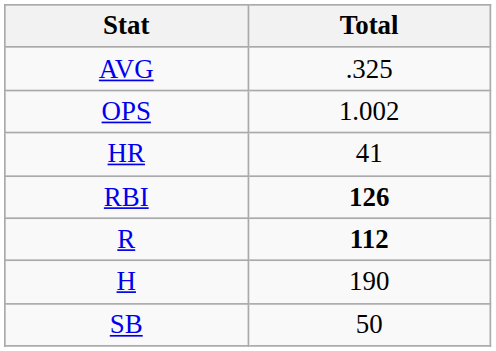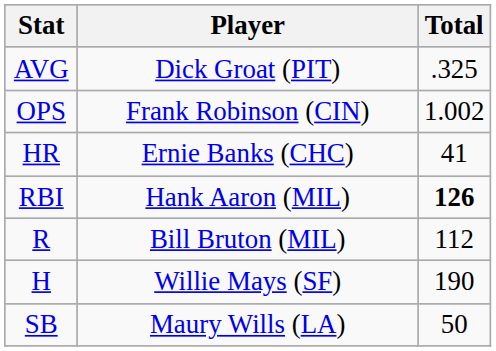+ column: Player | Dick Groat (PIT) | Frank Robinson (CIN) | Ernie Banks (CHC) | Hank Aaron (MIL) | Bill Bruton (MIL) | Willie Mays (SF) | Maury Wills (LA)
R | Total: bold -> normal
